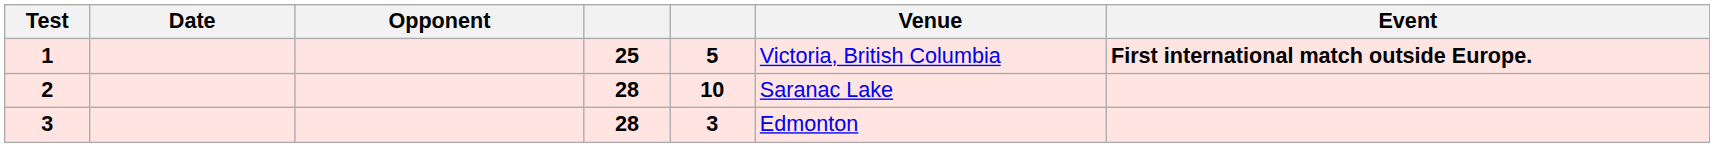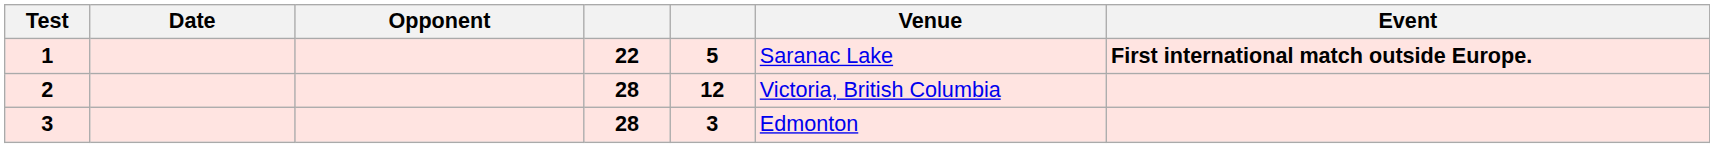1 | column 4: 25 -> 22
1 | Venue: Victoria, British Columbia -> Saranac Lake
2 | column 5: 10 -> 12
2 | Venue: Saranac Lake -> Victoria, British Columbia
